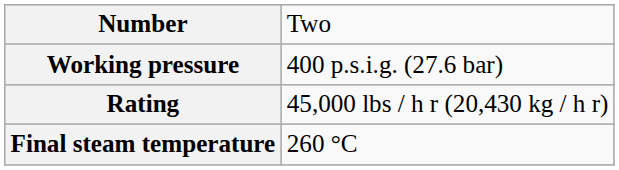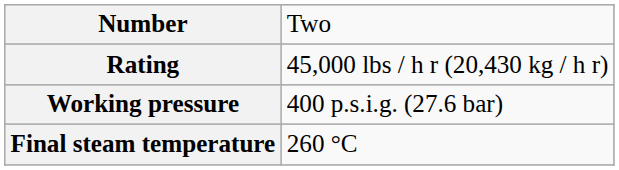rows swapped: Rating <-> Working pressure
